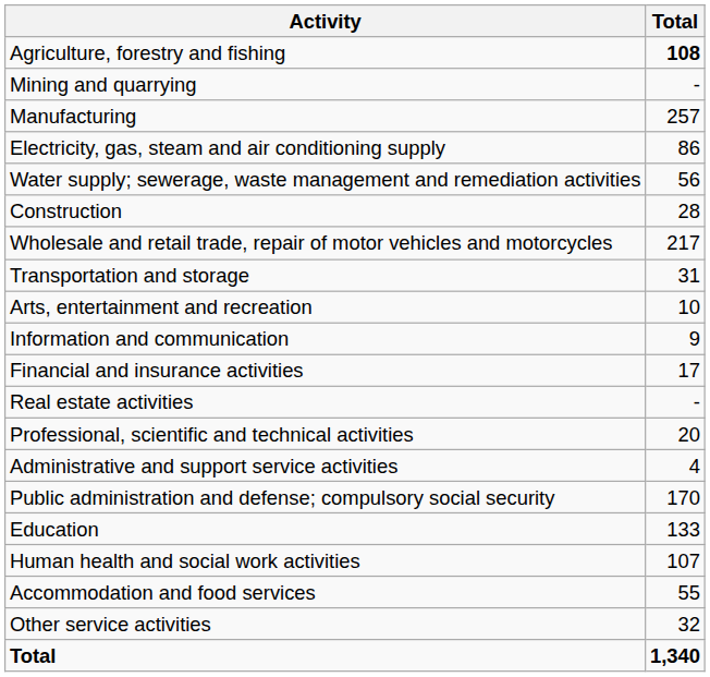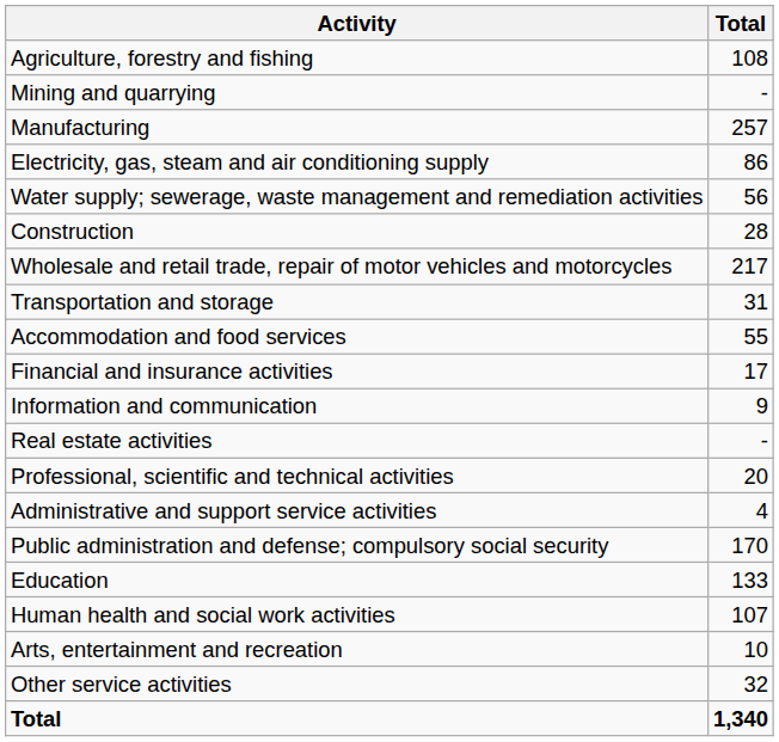Agriculture, forestry and fishing | Total: bold -> normal
rows swapped: Accommodation and food services <-> Arts, entertainment and recreation
rows swapped: Information and communication <-> Financial and insurance activities
